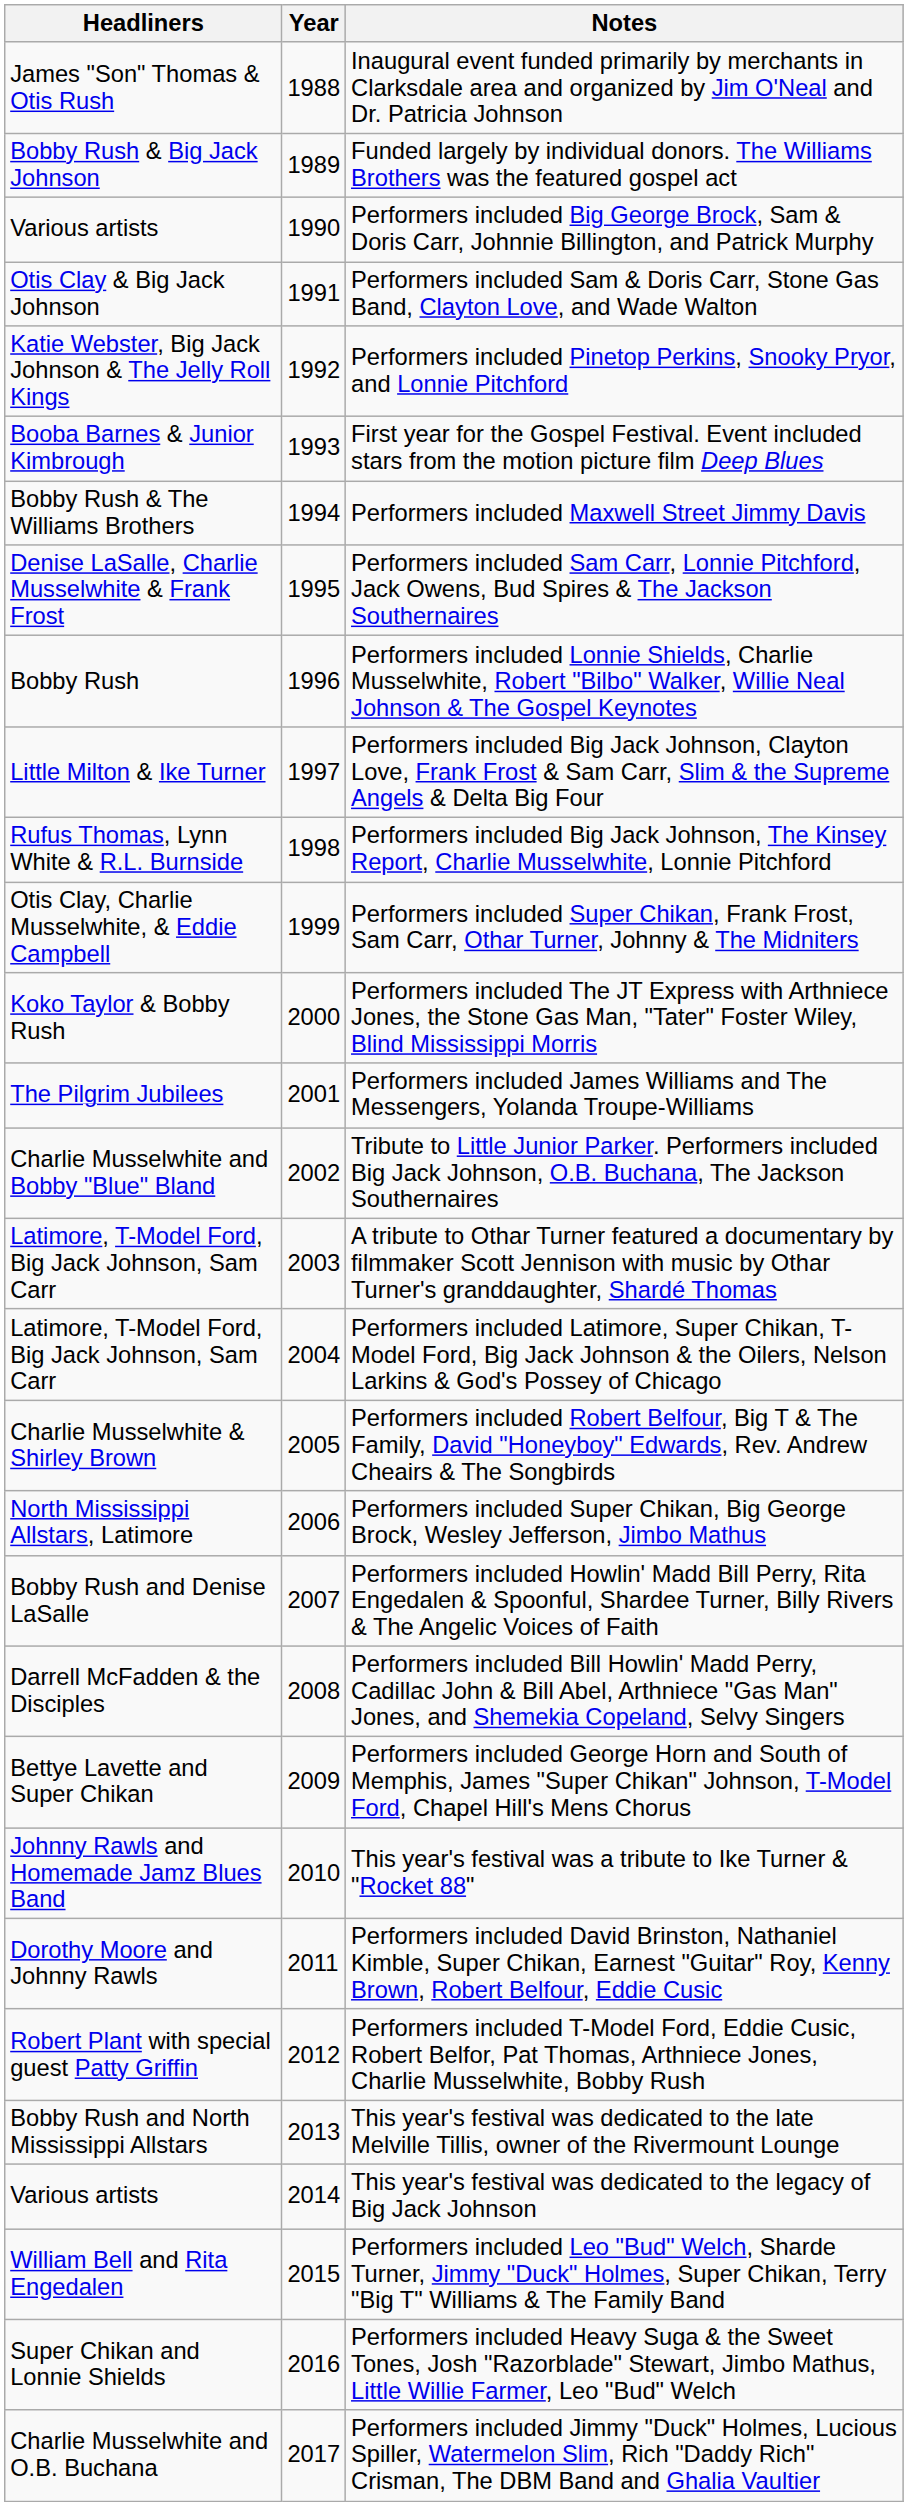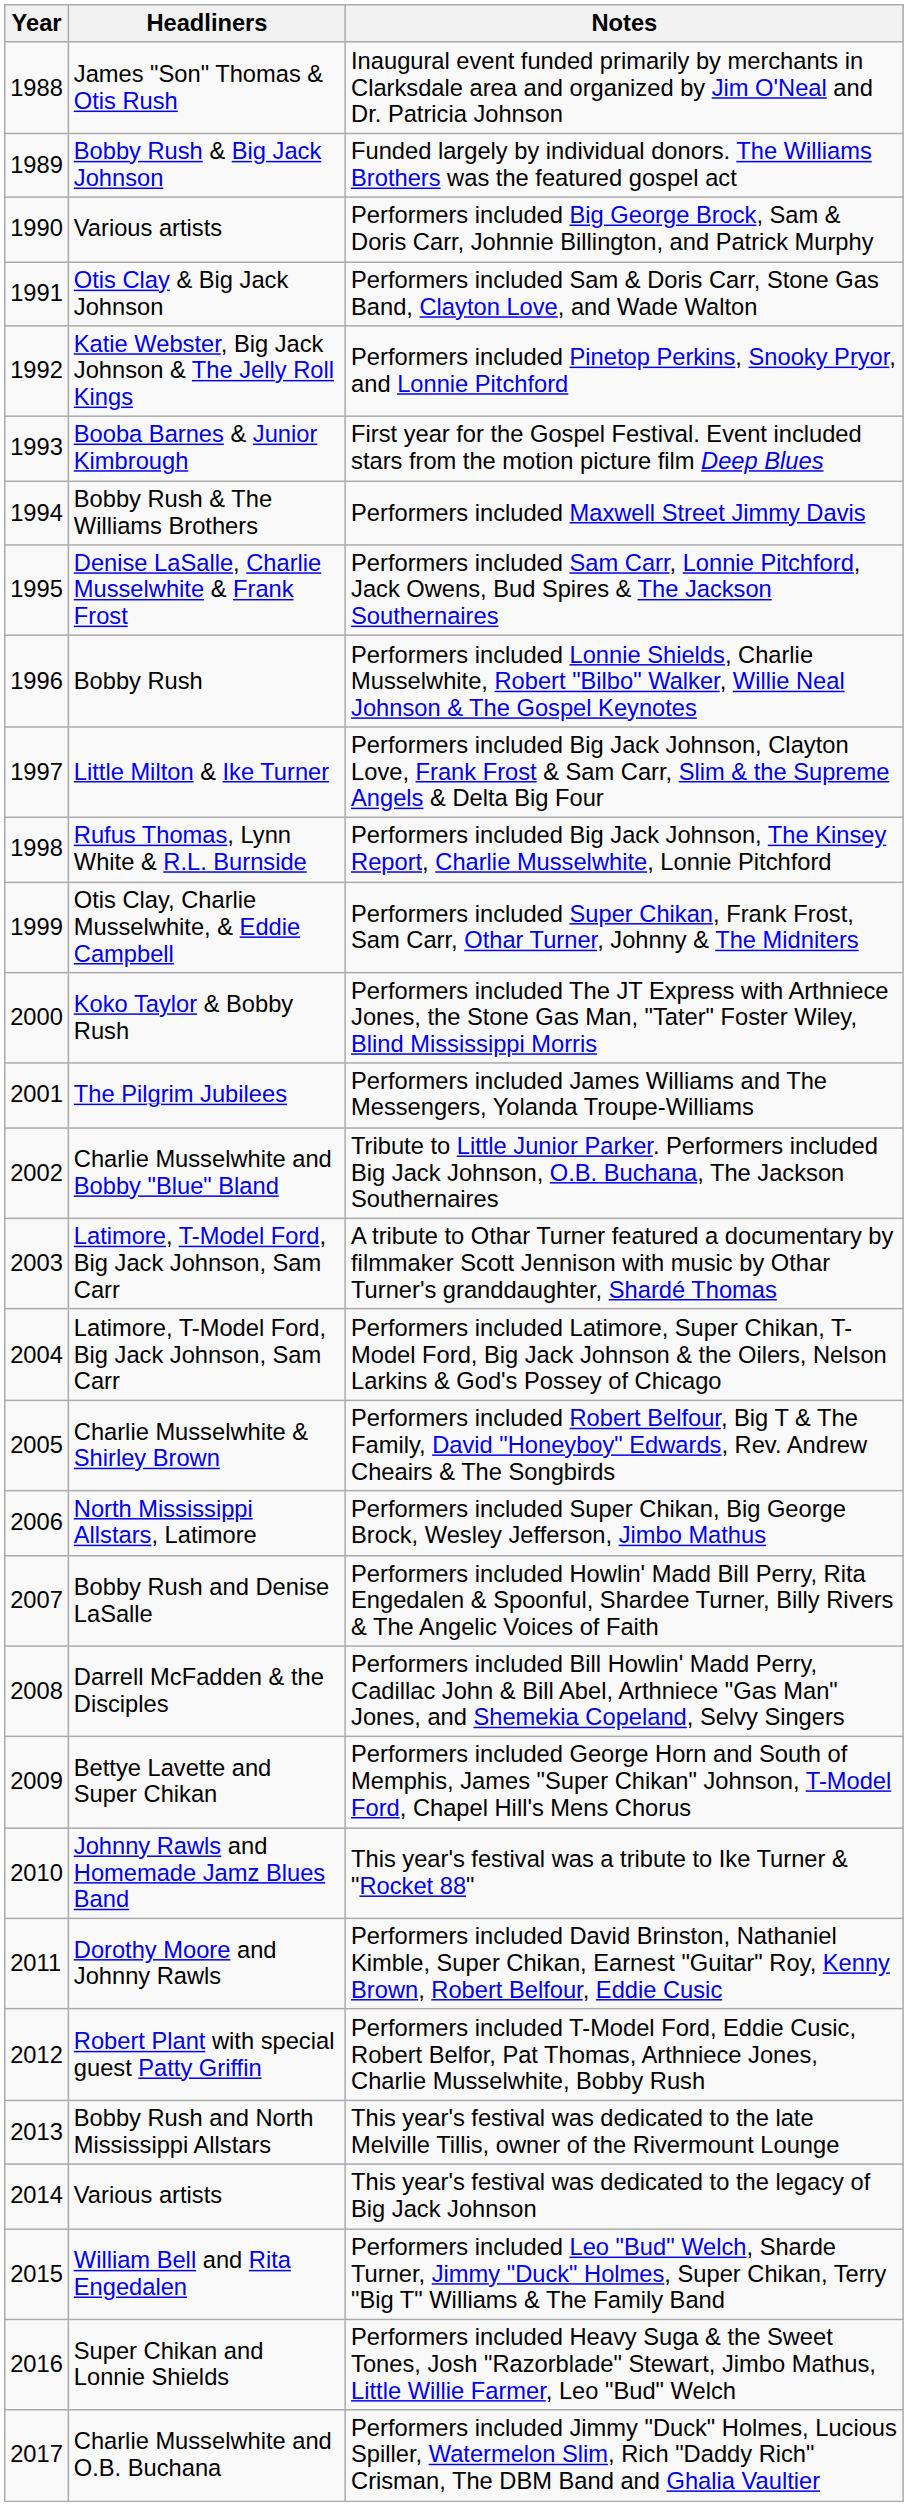columns swapped: Year <-> Headliners
